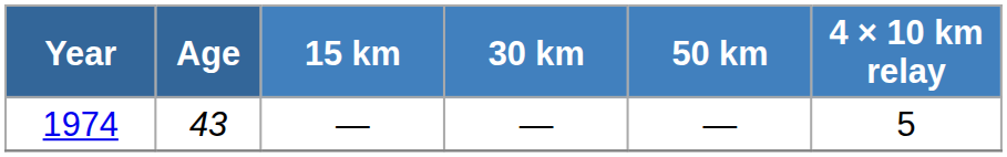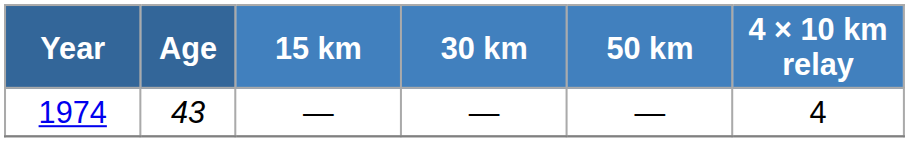1974 | 4 × 10 km relay: 5 -> 4
